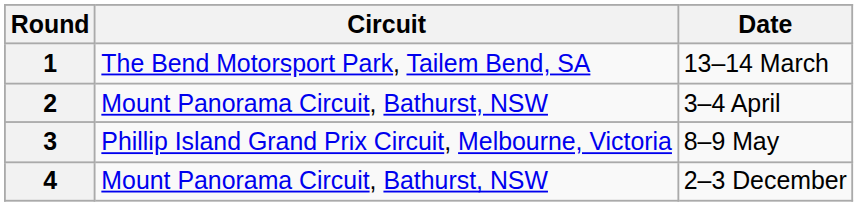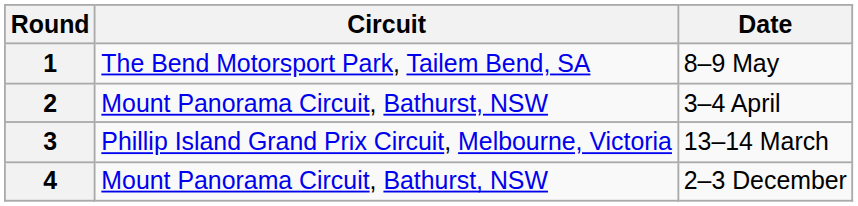1 | Date: 13–14 March -> 8–9 May
3 | Date: 8–9 May -> 13–14 March
